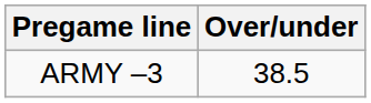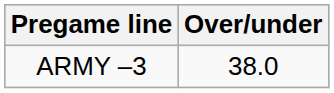ARMY –3 | Over/under: 38.5 -> 38.0
